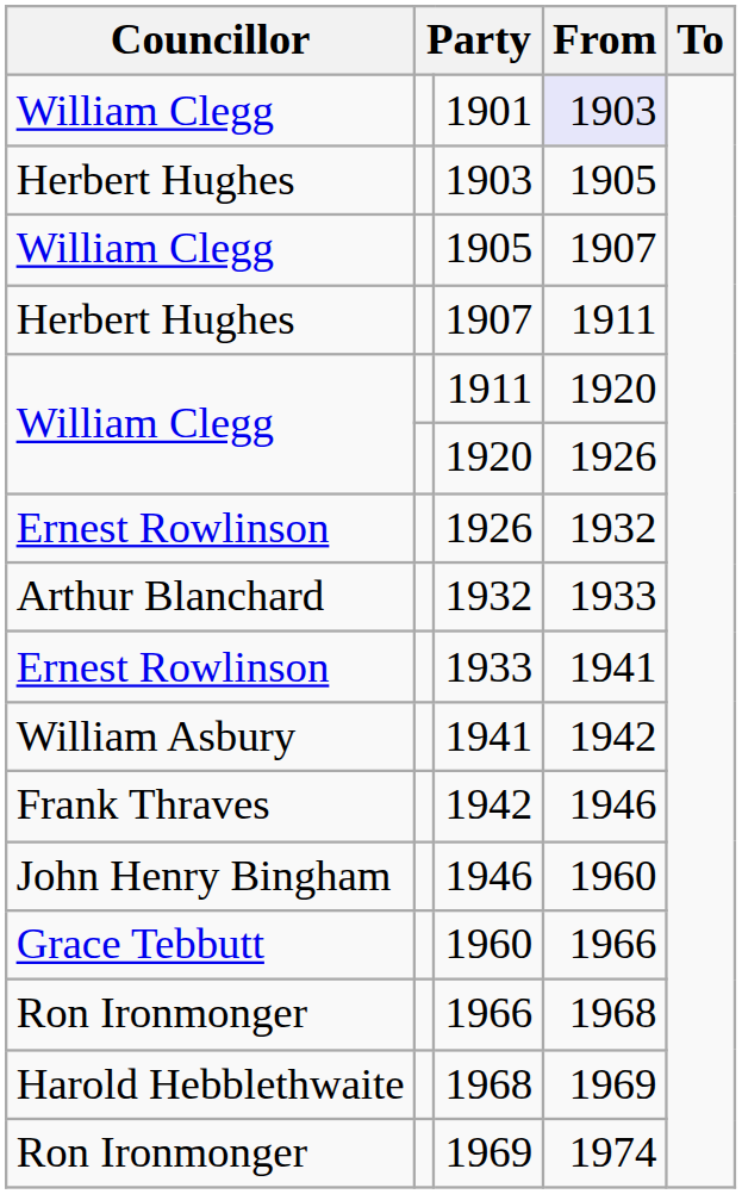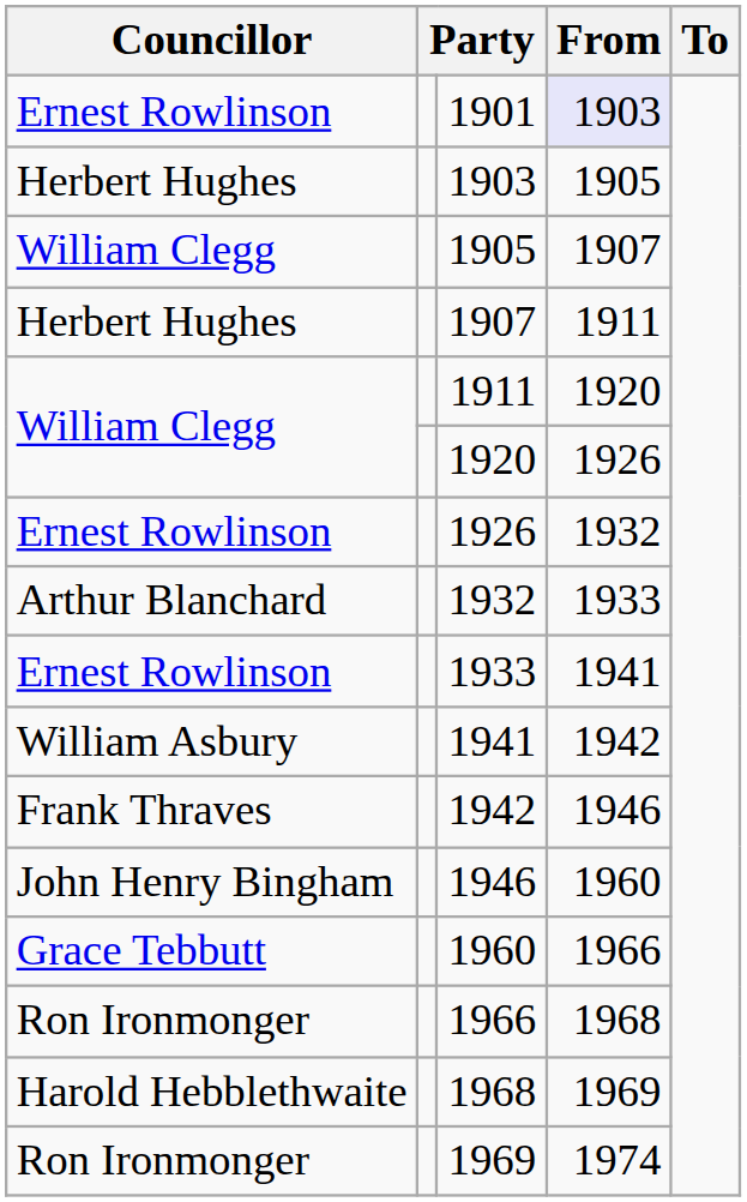1901 | Councillor: William Clegg -> Ernest Rowlinson
